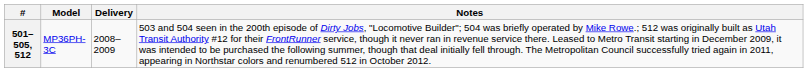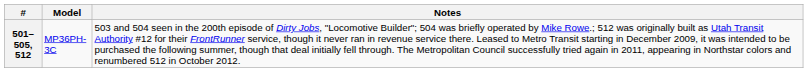- column: Delivery | 2008–2009
